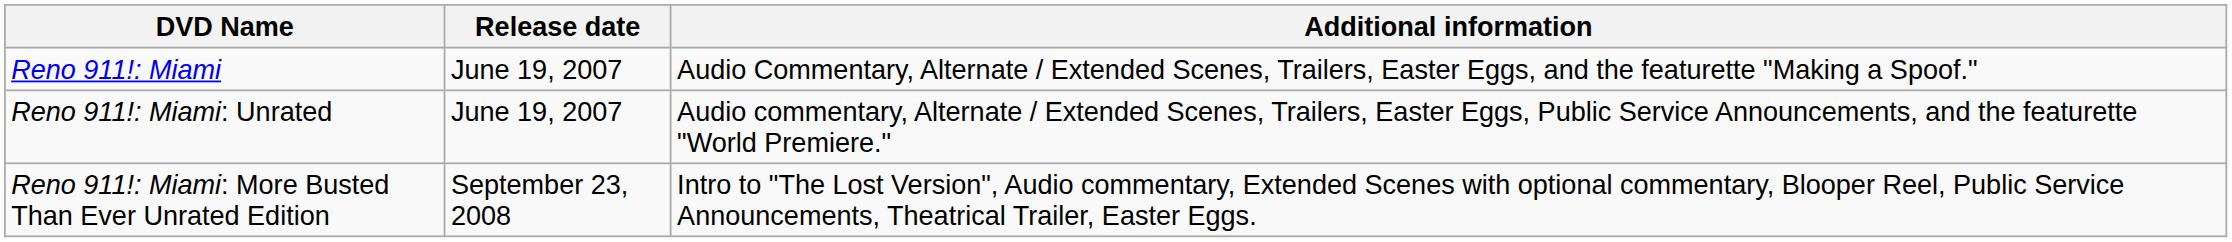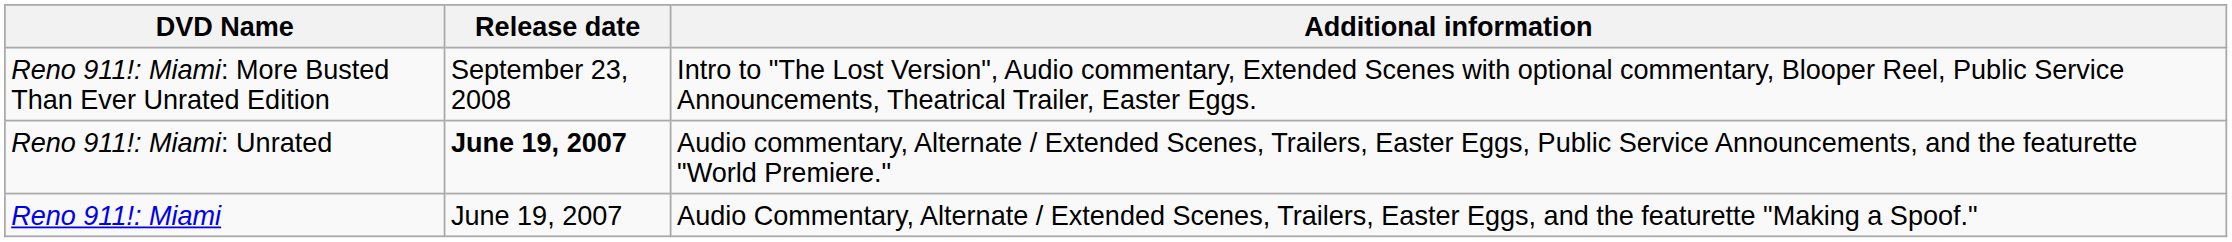rows swapped: Reno 911!: Miami <-> Reno 911!: Miami: More Busted Than Ever Unrated Edition
Reno 911!: Miami: Unrated | Release date: normal -> bold
